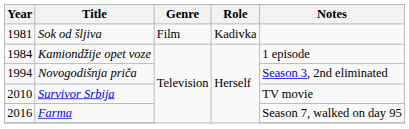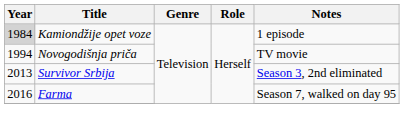- row: 1981 | Sok od šljiva | Film | Kadivka
Kamiondžije opet voze | Year: no background -> lightgrey background
Novogodišnja priča | Notes: Season 3, 2nd eliminated -> TV movie
Survivor Srbija | Year: 2010 -> 2013
Survivor Srbija | Notes: TV movie -> Season 3, 2nd eliminated
